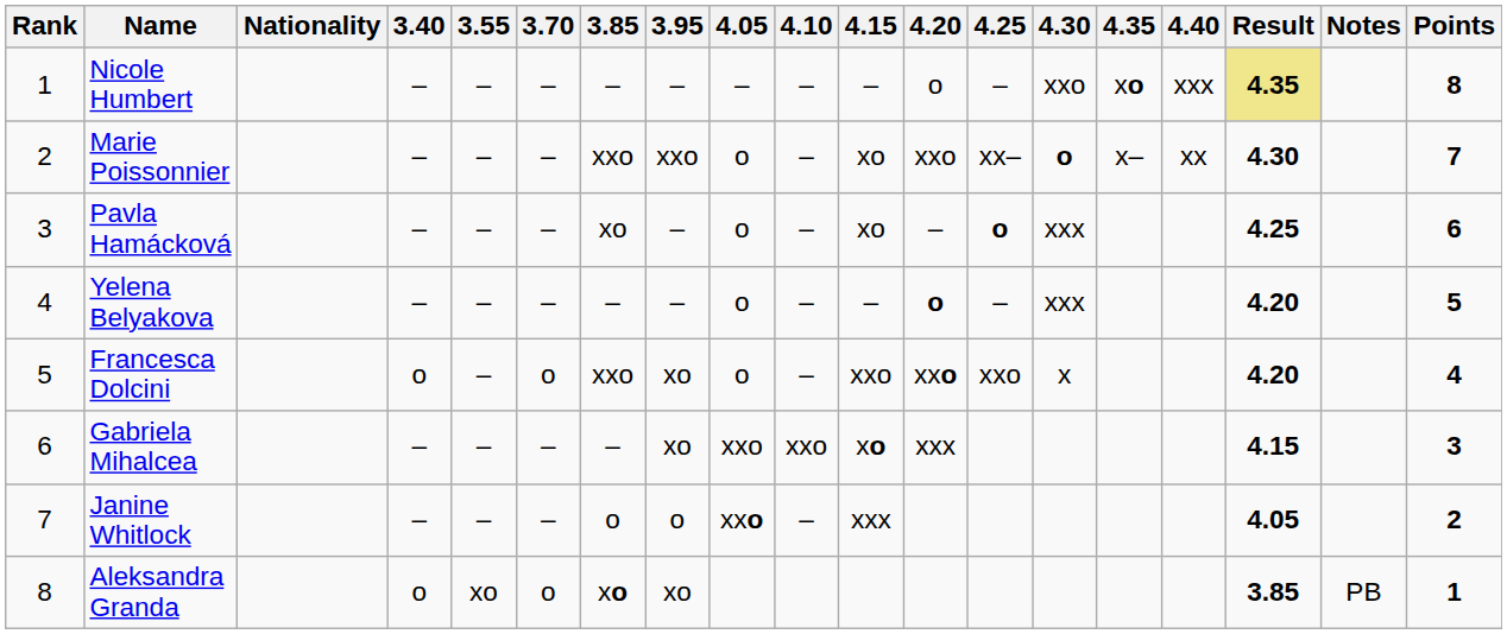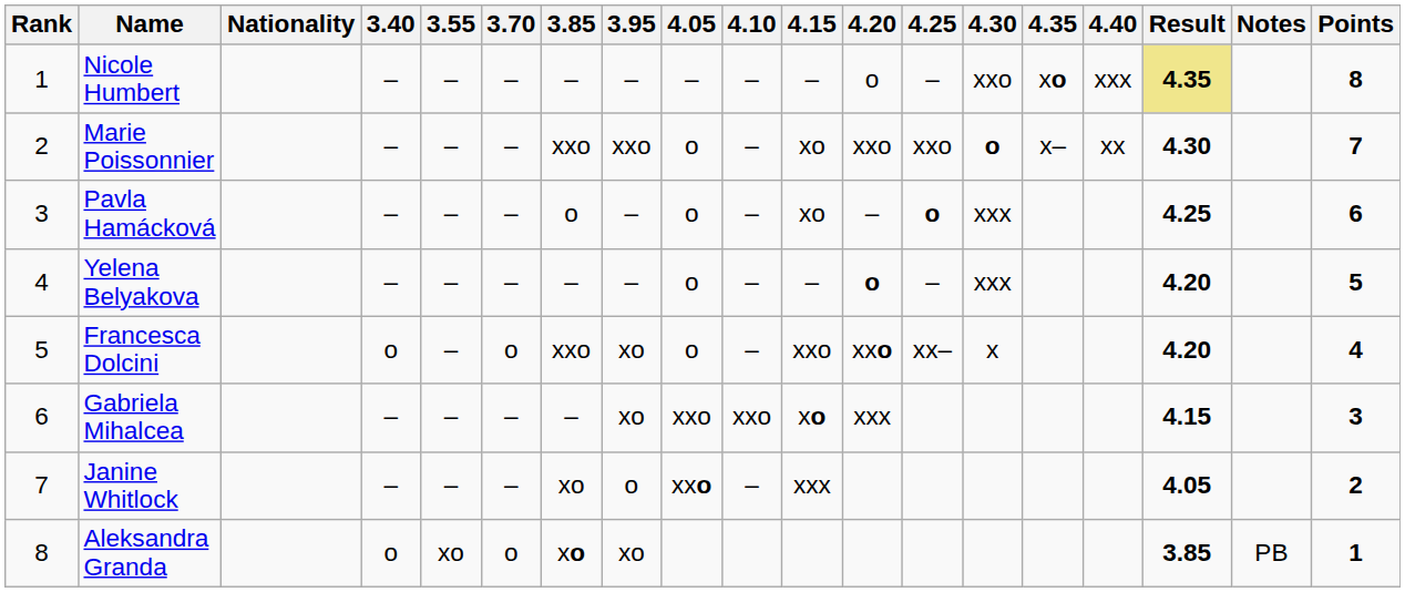Marie Poissonnier | 4.25: xx– -> xxo
Pavla Hamácková | 3.85: xo -> o
Francesca Dolcini | 4.25: xxo -> xx–
Janine Whitlock | 3.85: o -> xo
